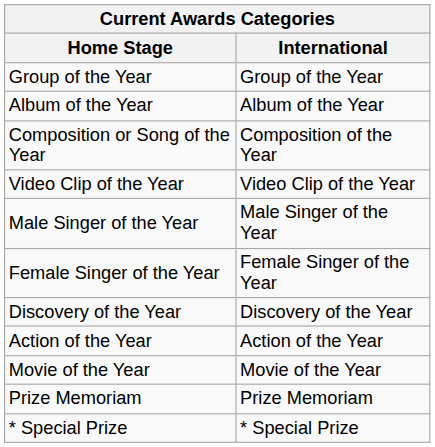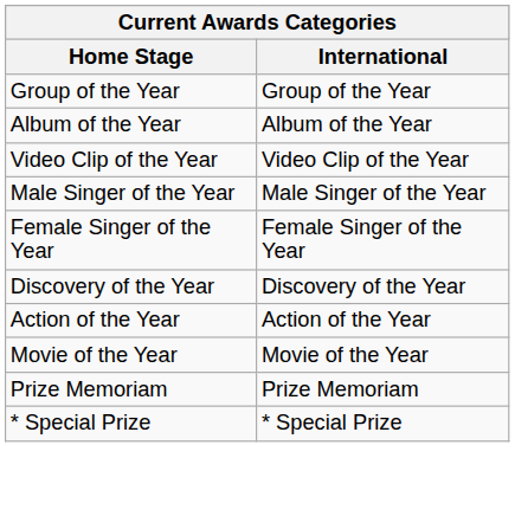- row: Composition or Song of the Year | Composition of the Year
